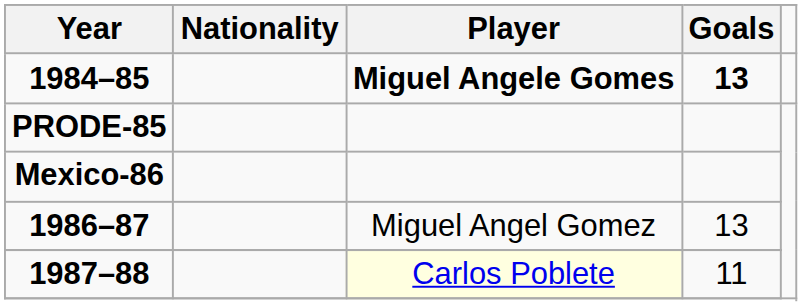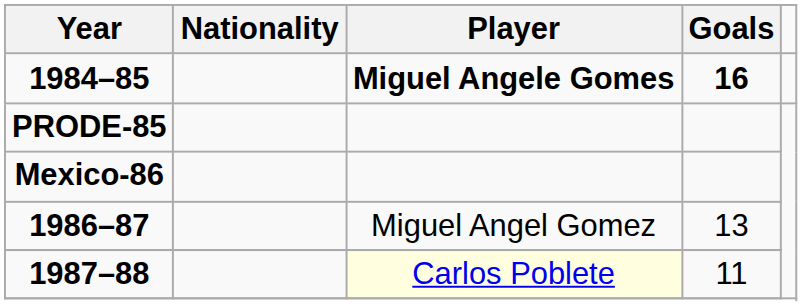1984–85 | Goals: 13 -> 16
